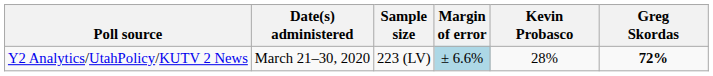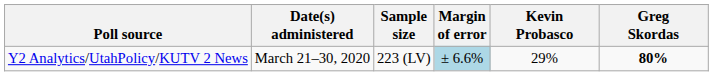Y2 Analytics/UtahPolicy/KUTV 2 News | Kevin Probasco: 28% -> 29%
Y2 Analytics/UtahPolicy/KUTV 2 News | Greg Skordas: 72% -> 80%
